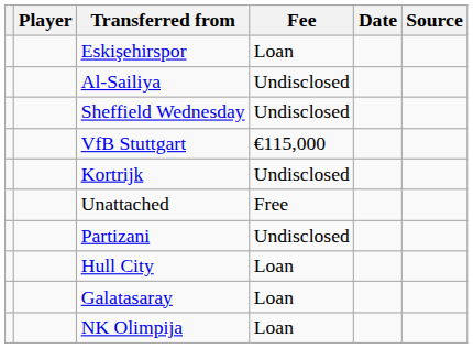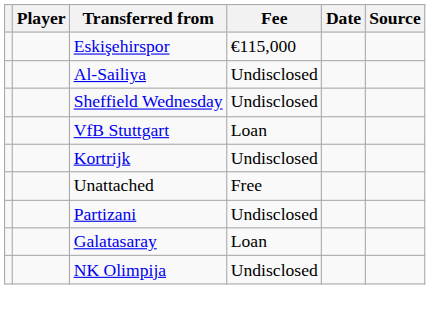Eskişehirspor | Fee: Loan -> €115,000
VfB Stuttgart | Fee: €115,000 -> Loan
- row: Hull City | Loan
NK Olimpija | Fee: Loan -> Undisclosed
